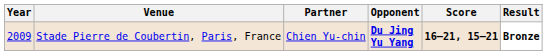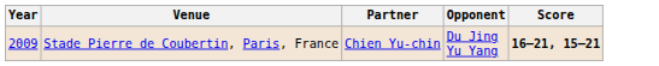- column: Result | Bronze
Stade Pierre de Coubertin, Paris, France | Opponent: bold -> normal
